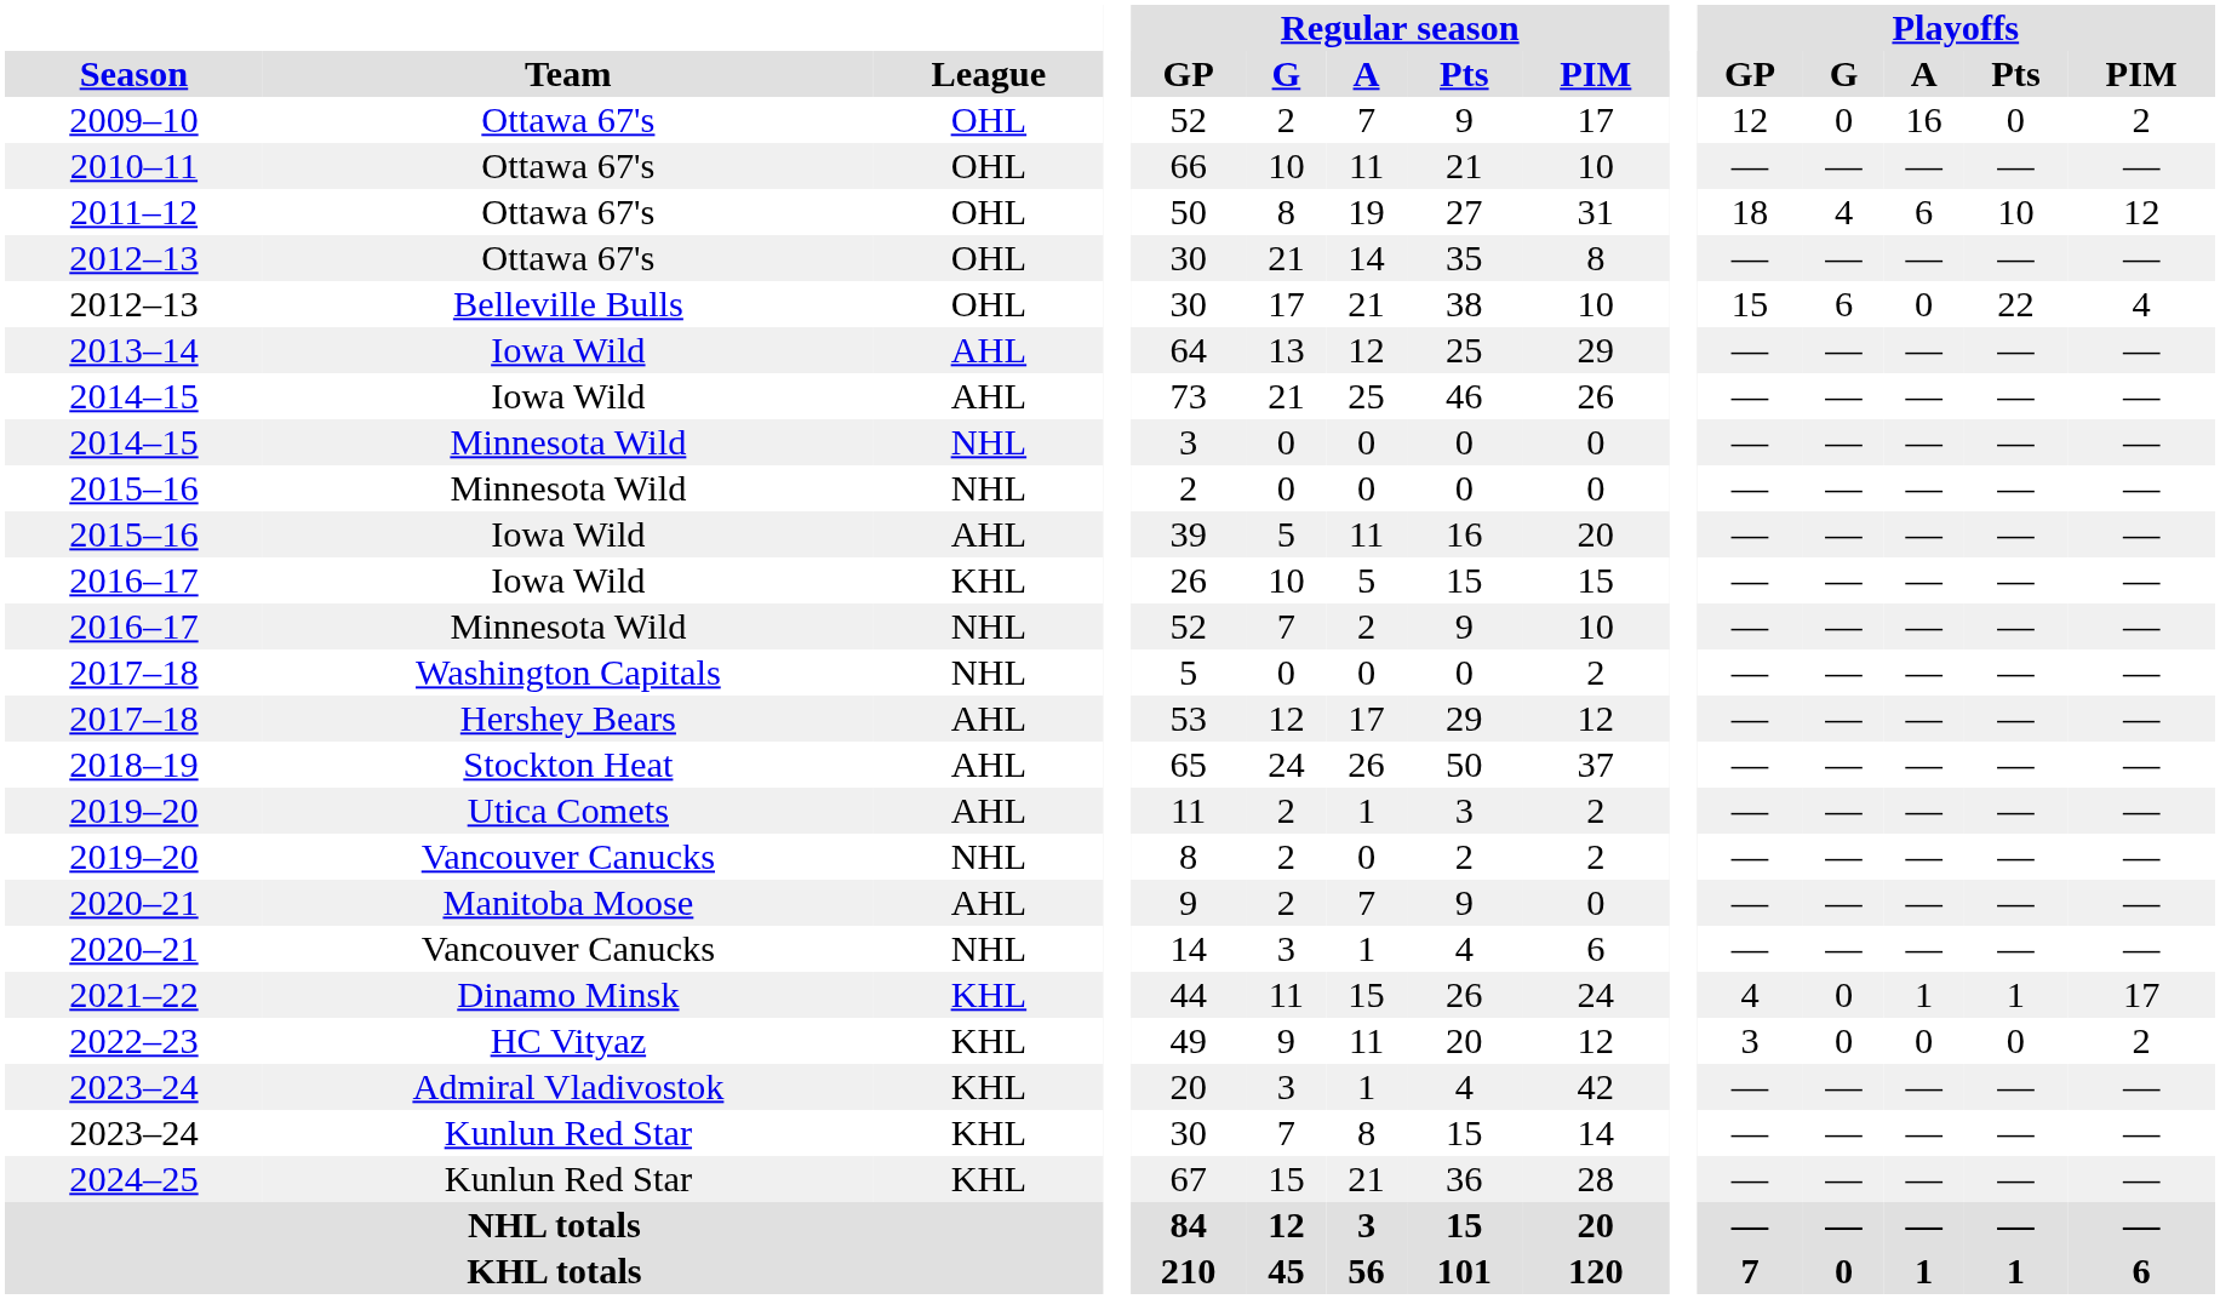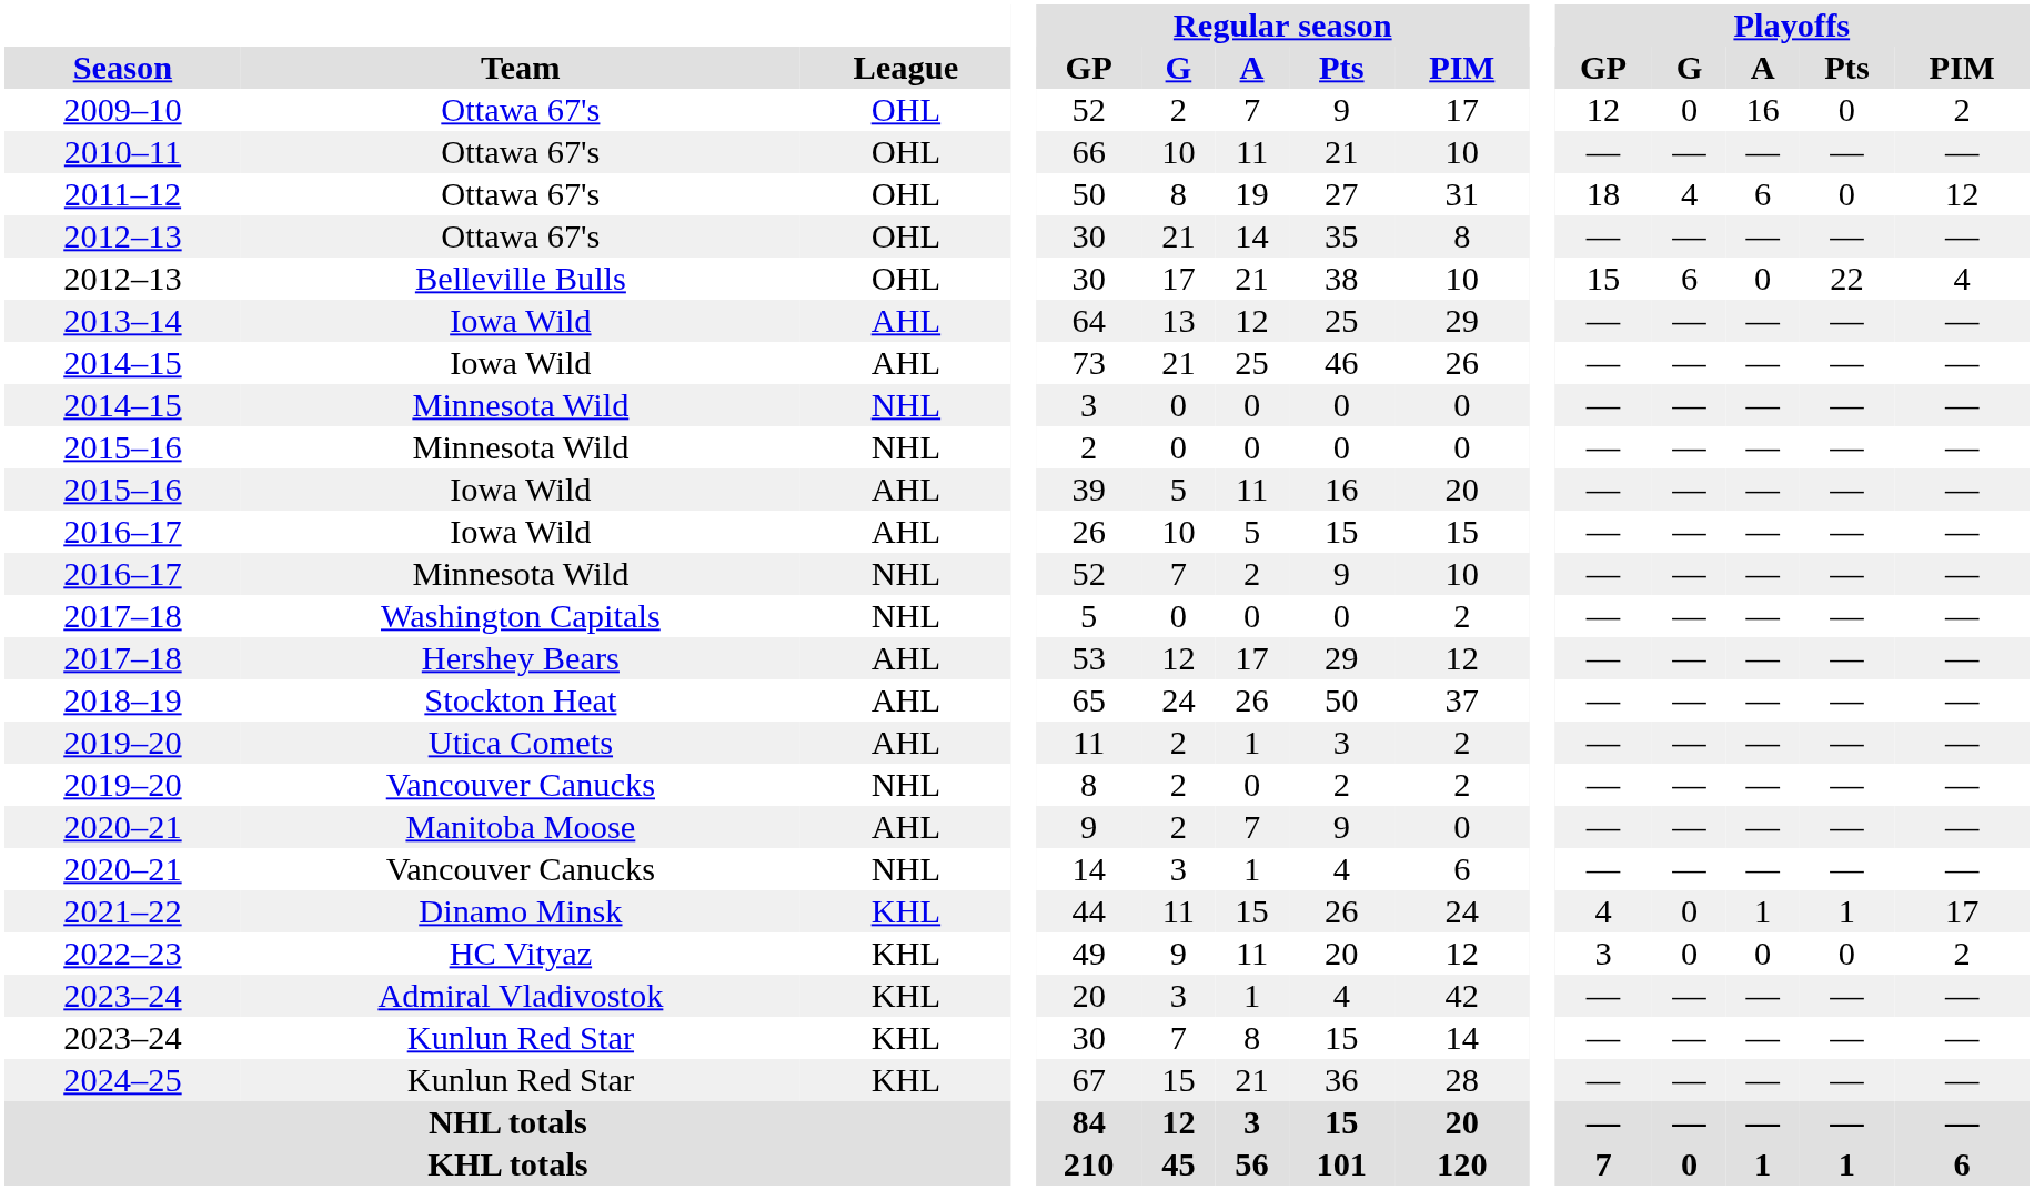2011–12 | Playoffs / Pts: 10 -> 0
2016–17 / Iowa Wild | League: KHL -> AHL
